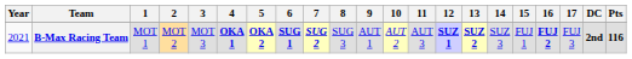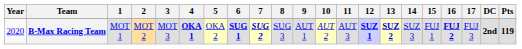B-Max Racing Team | Year: 2021 -> 2020
B-Max Racing Team | 5: bold -> normal
B-Max Racing Team | Pts: 116 -> 119
